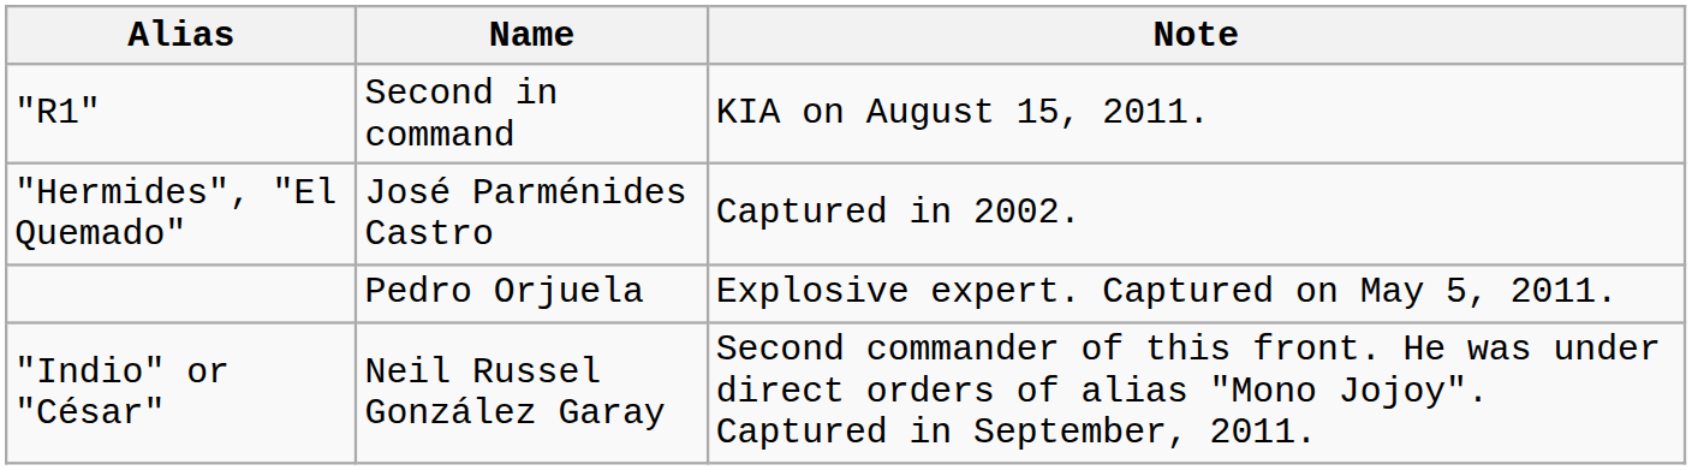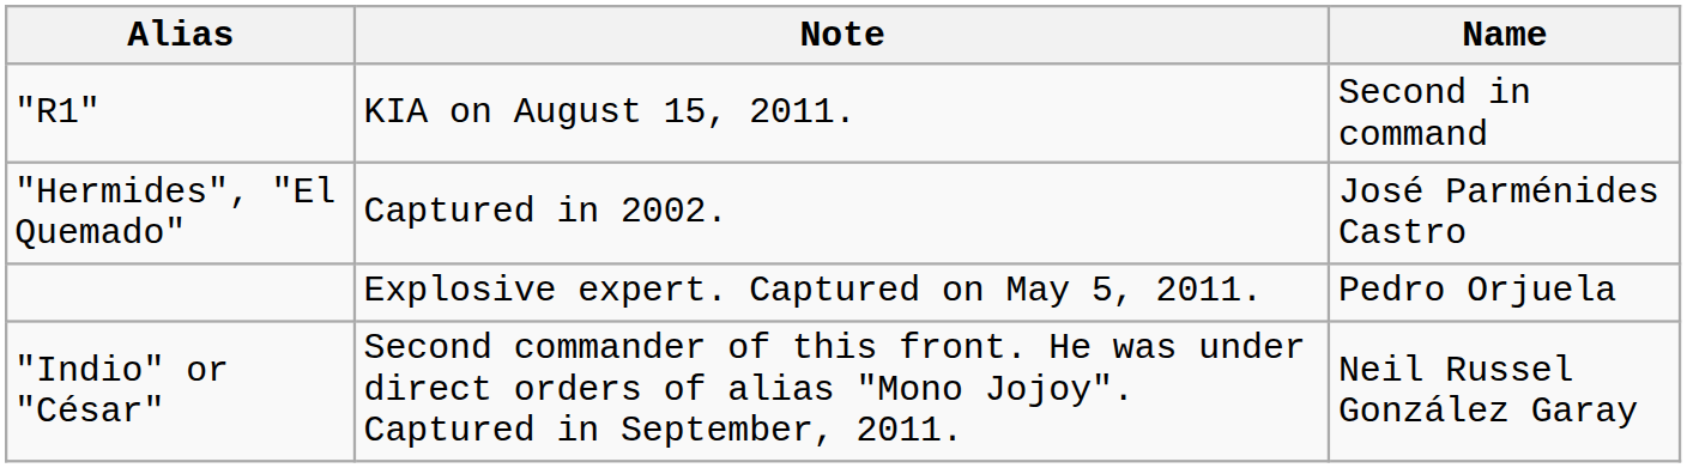columns swapped: Name <-> Note
